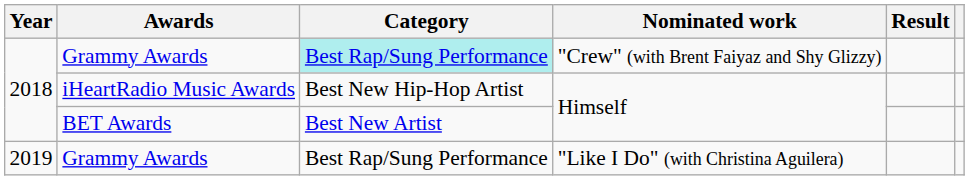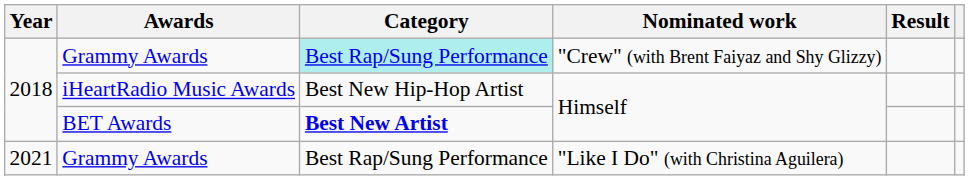BET Awards | Category: normal -> bold
Grammy Awards / "Like I Do" (with Christina Aguilera) | Year: 2019 -> 2021
